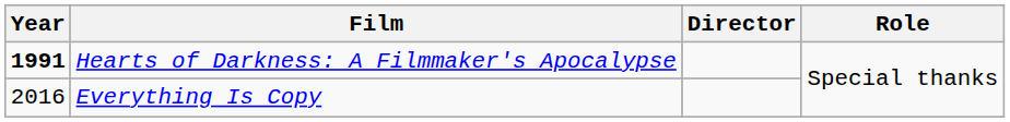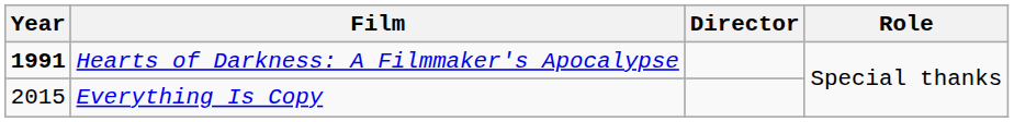Everything Is Copy | Year: 2016 -> 2015
